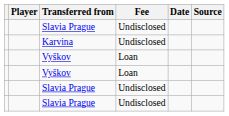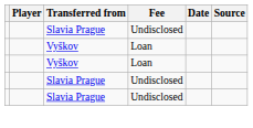- row: Karvina | Undisclosed
